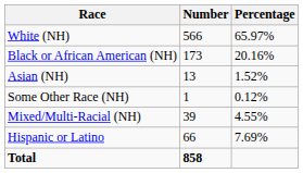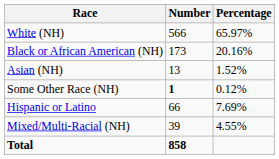Some Other Race (NH) | Number: normal -> bold
rows swapped: Mixed/Multi-Racial (NH) <-> Hispanic or Latino
